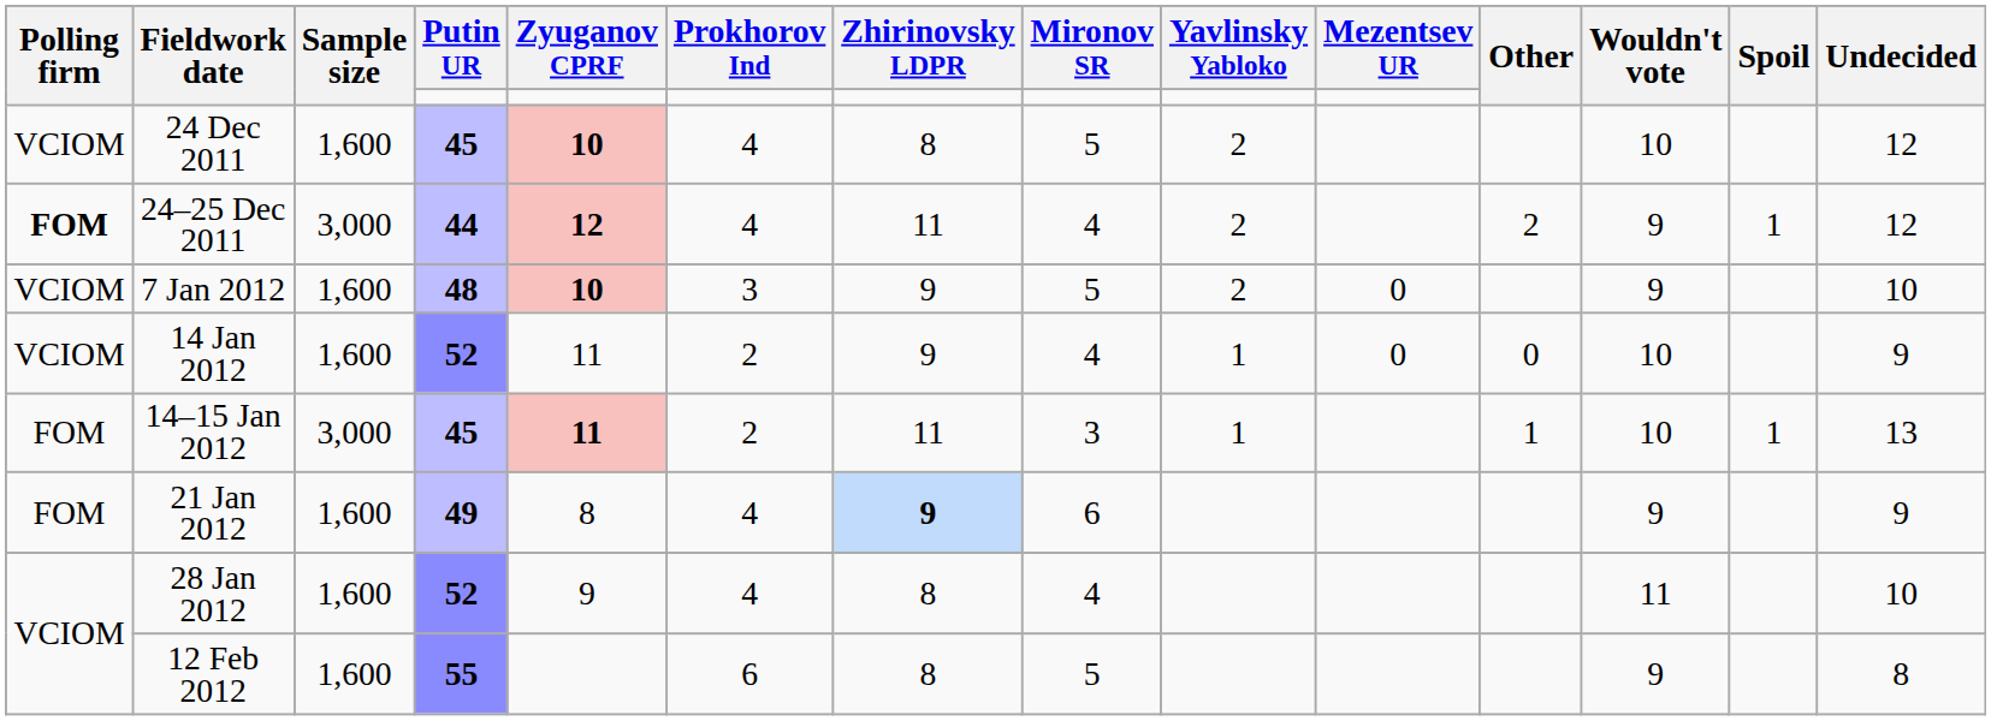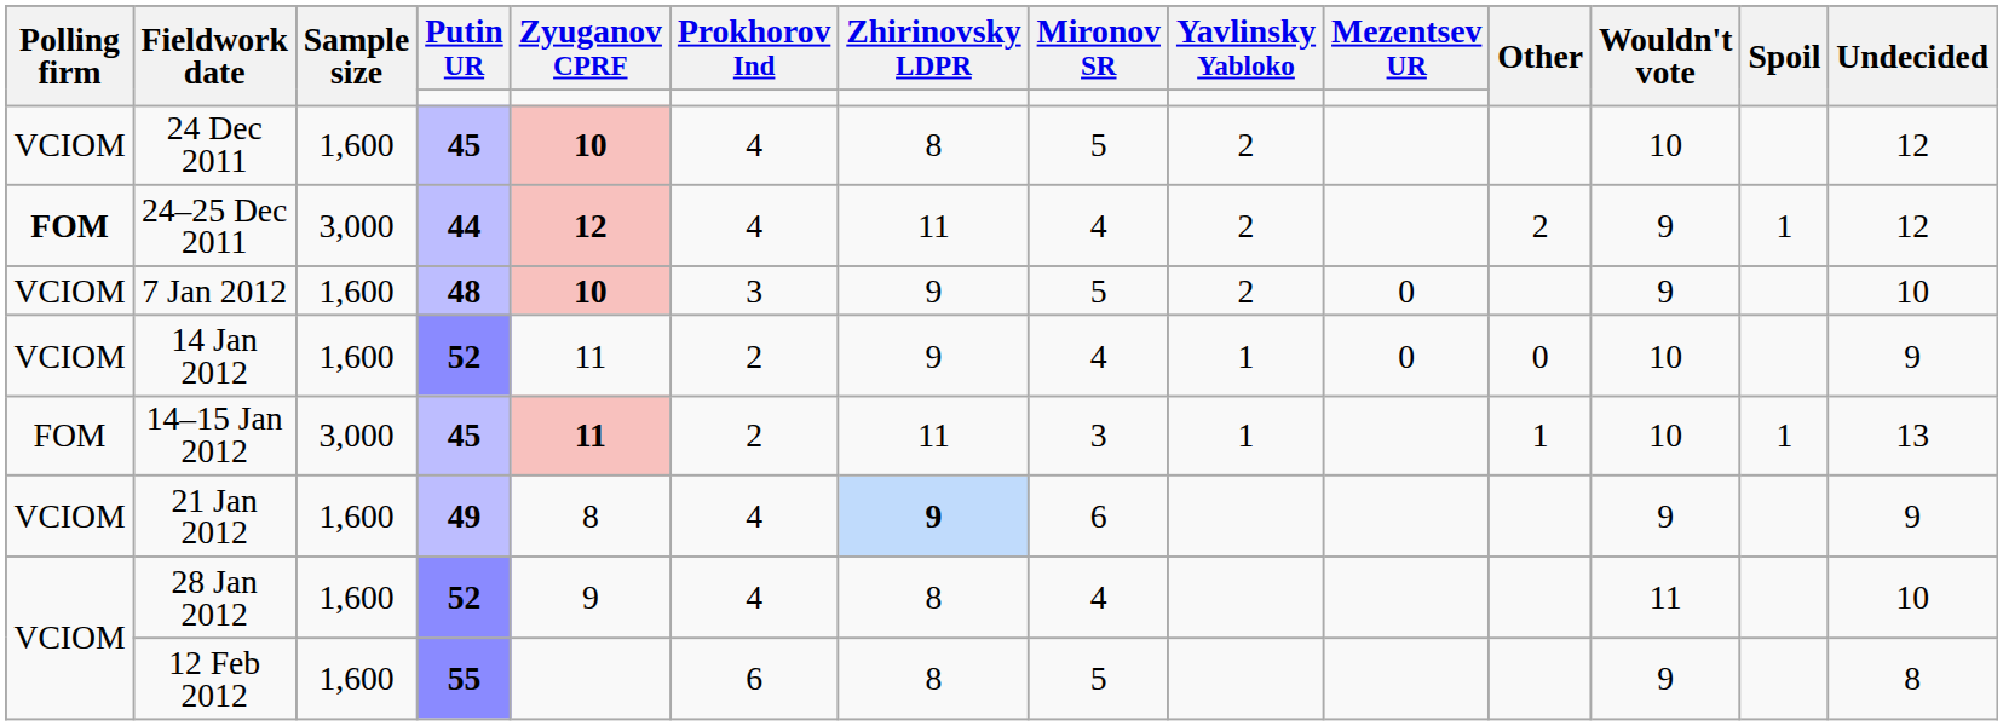21 Jan 2012 | Polling firm: FOM -> VCIOM
